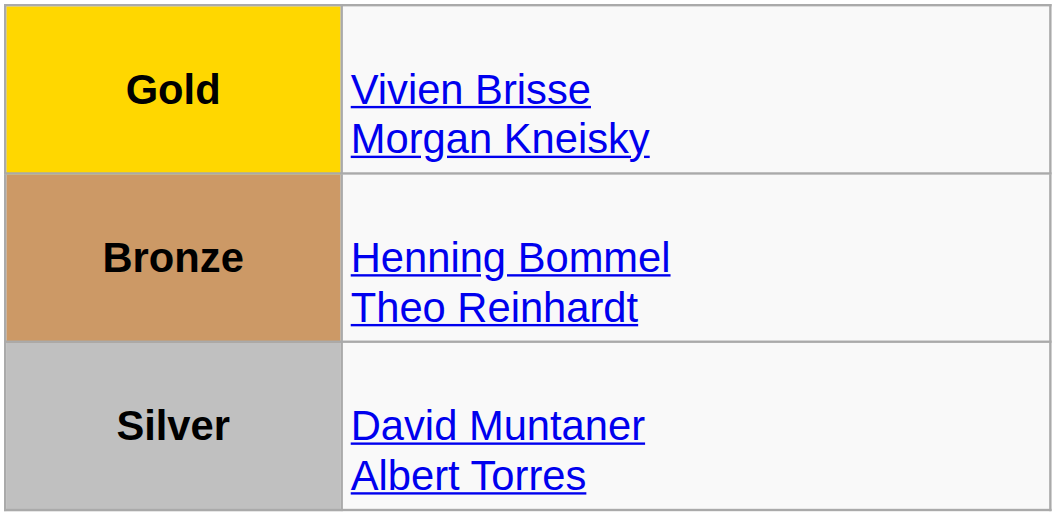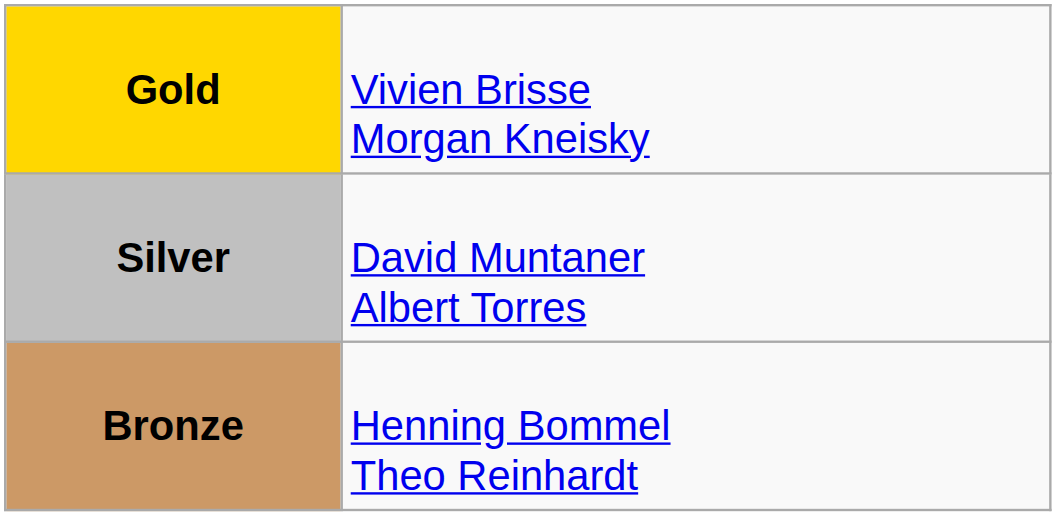rows swapped: Silver <-> Bronze
